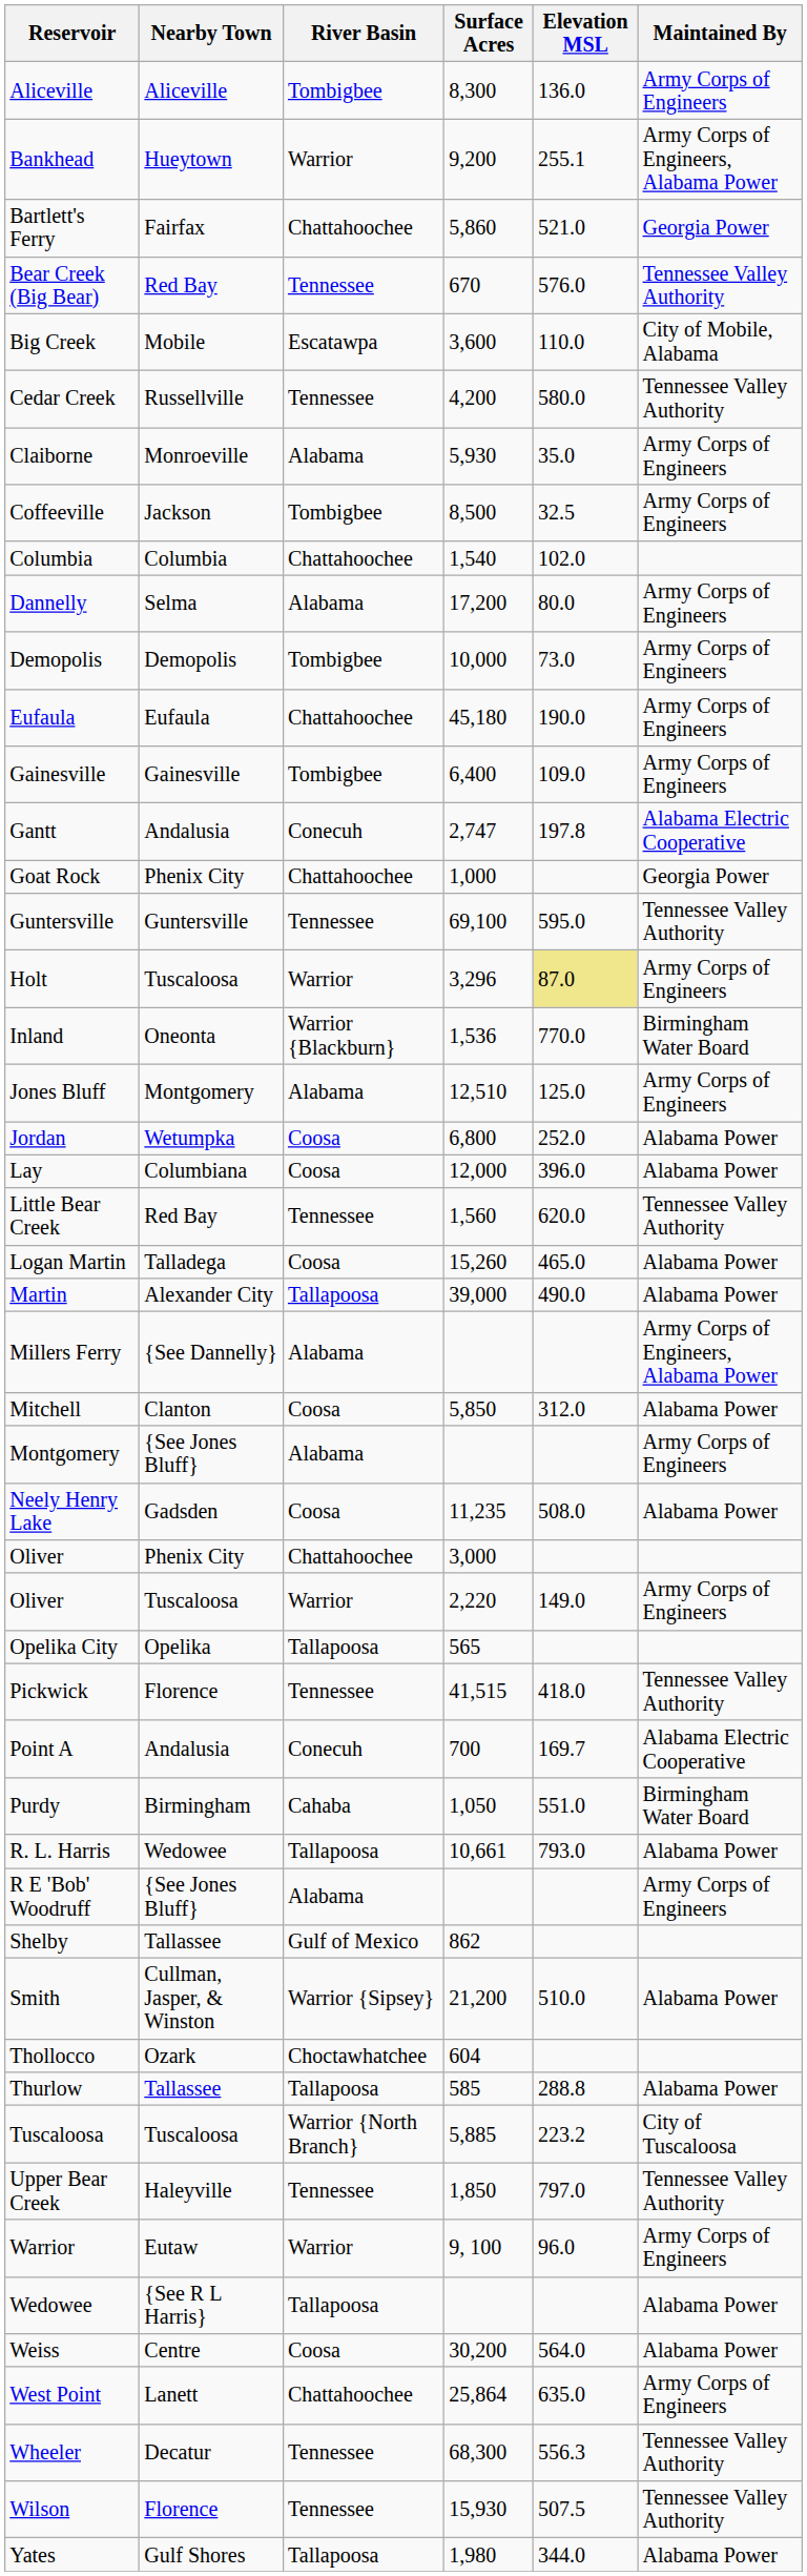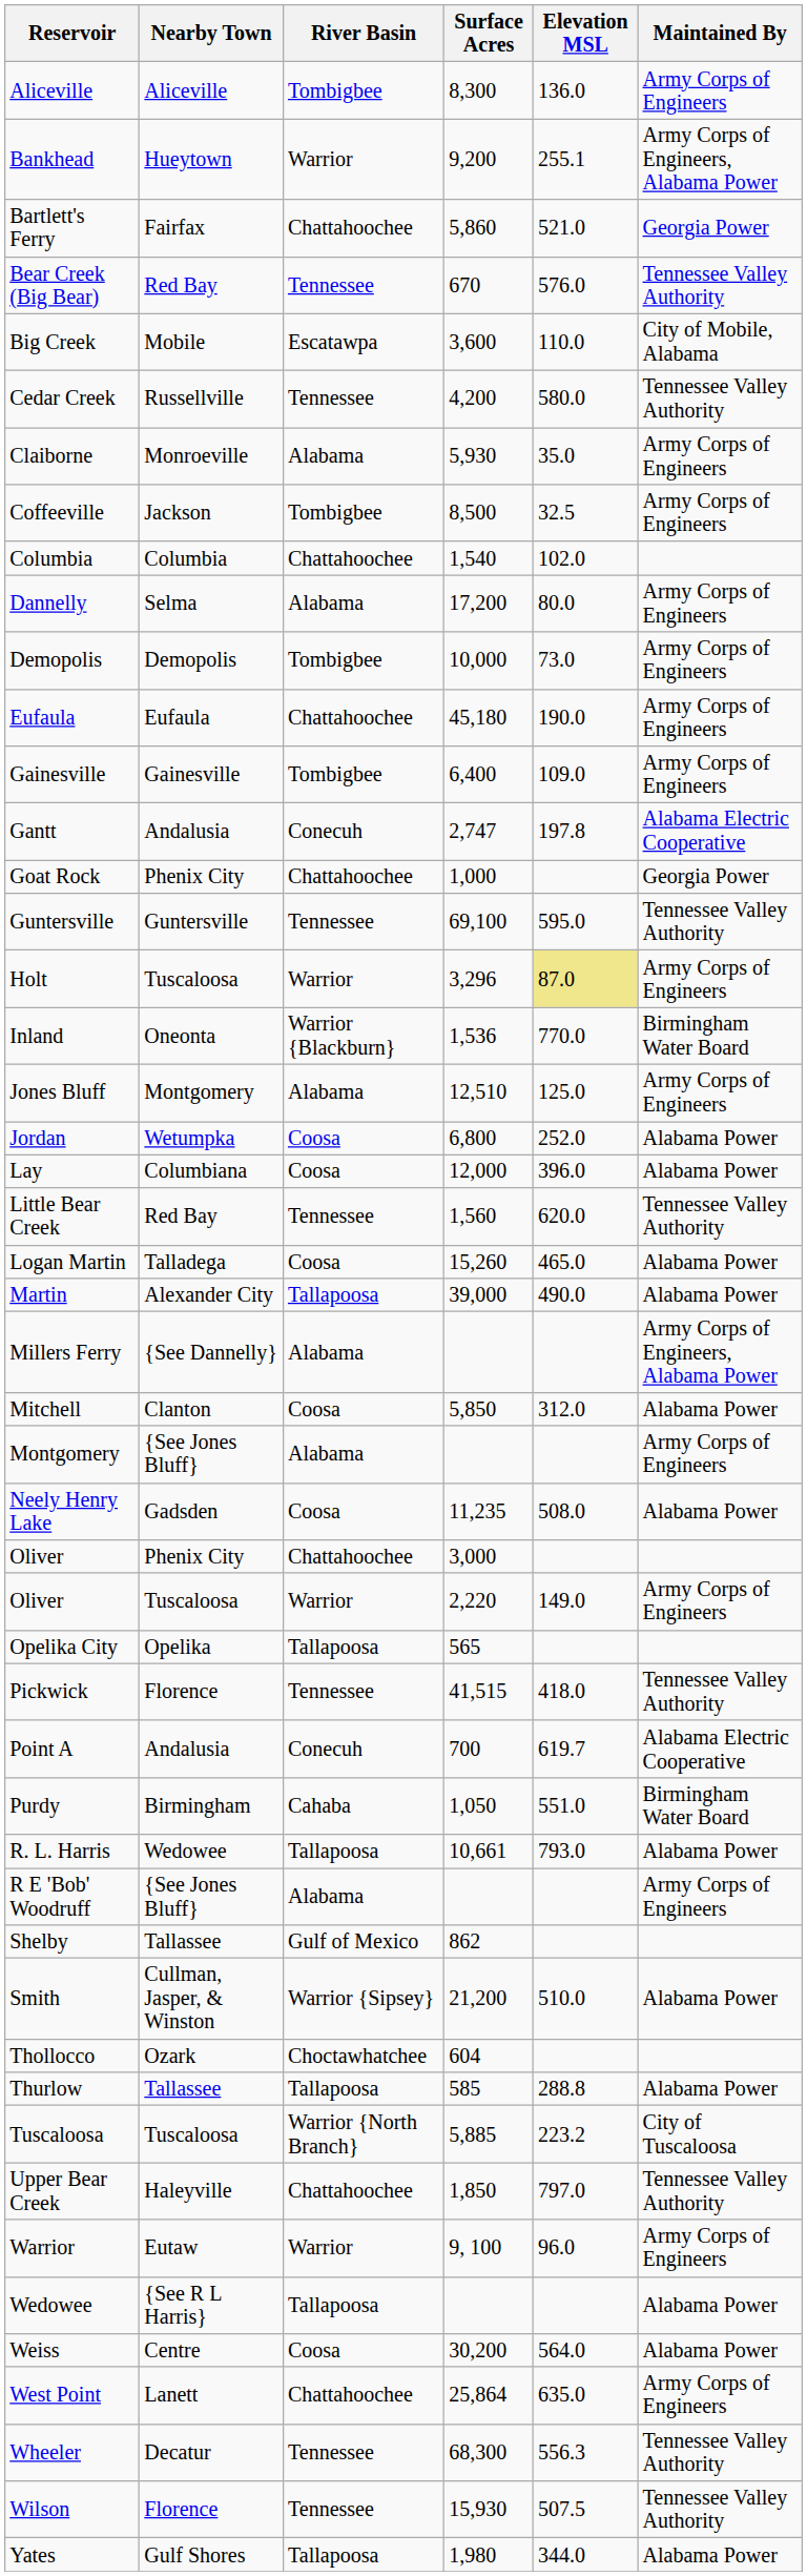Point A | Elevation MSL: 169.7 -> 619.7
Upper Bear Creek | River Basin: Tennessee -> Chattahoochee
